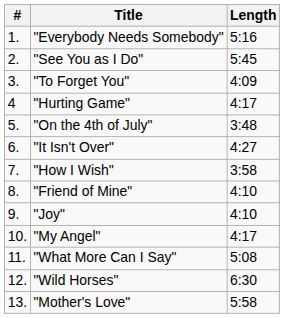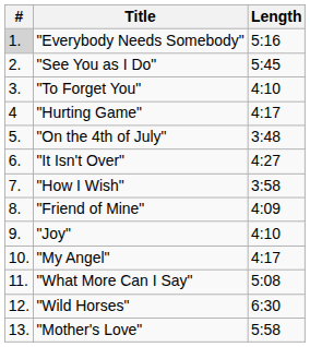"Everybody Needs Somebody" | #: no background -> lightgrey background
"To Forget You" | Length: 4:09 -> 4:10
"Friend of Mine" | Length: 4:10 -> 4:09
